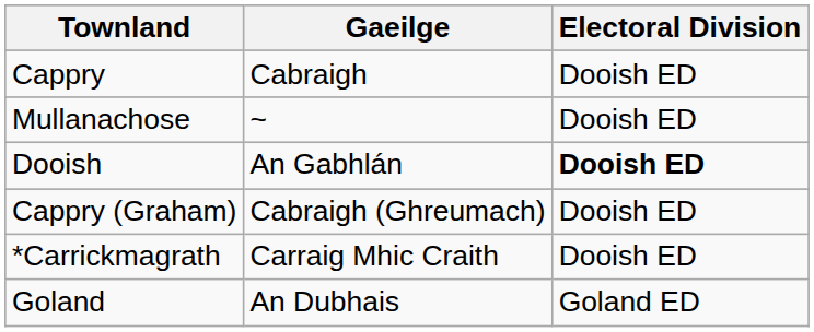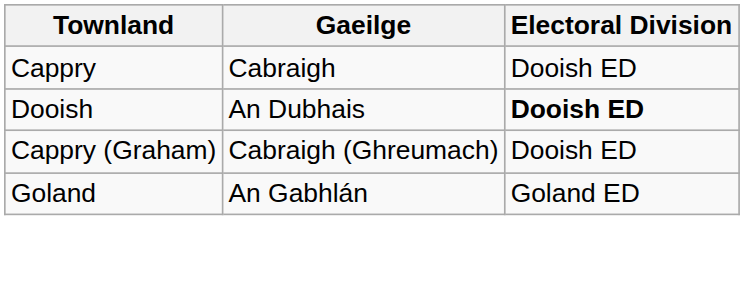- row: Mullanachose | ~ | Dooish ED
Dooish | Gaeilge: An Gabhlán -> An Dubhais
- row: *Carrickmagrath | Carraig Mhic Craith | Dooish ED
Goland | Gaeilge: An Dubhais -> An Gabhlán
